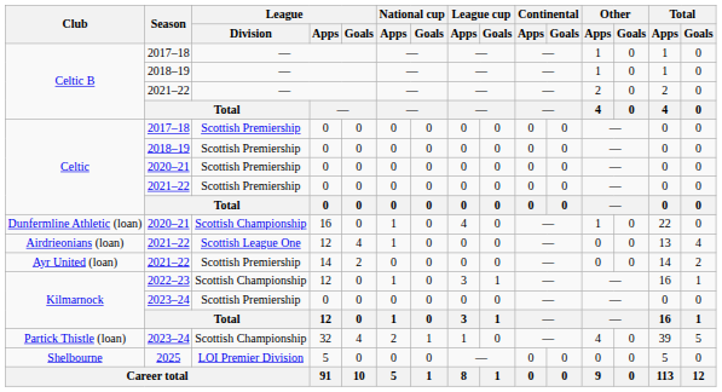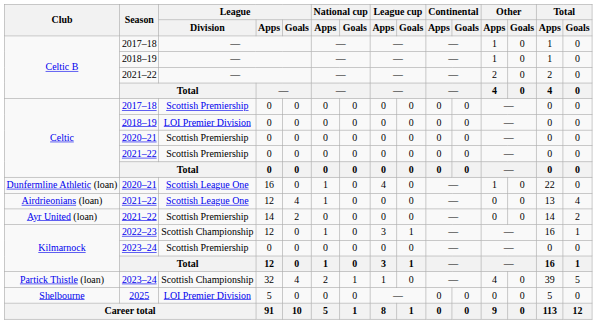Celtic / 2018–19 | League / Division: Scottish Premiership -> LOI Premier Division
Dunfermline Athletic (loan) | League / Division: Scottish Championship -> Scottish League One
